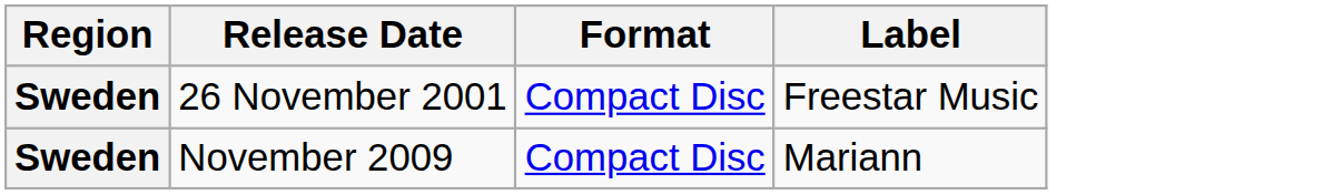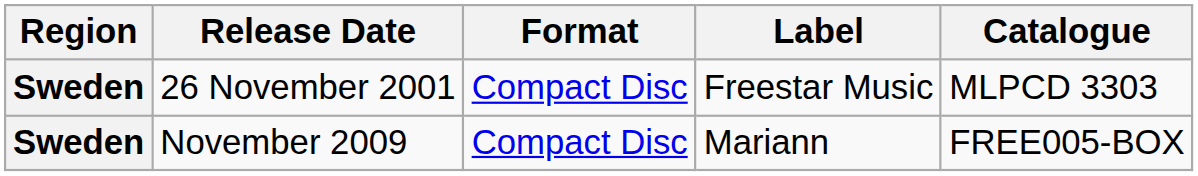+ column: Catalogue | MLPCD 3303 | FREE005-BOX
